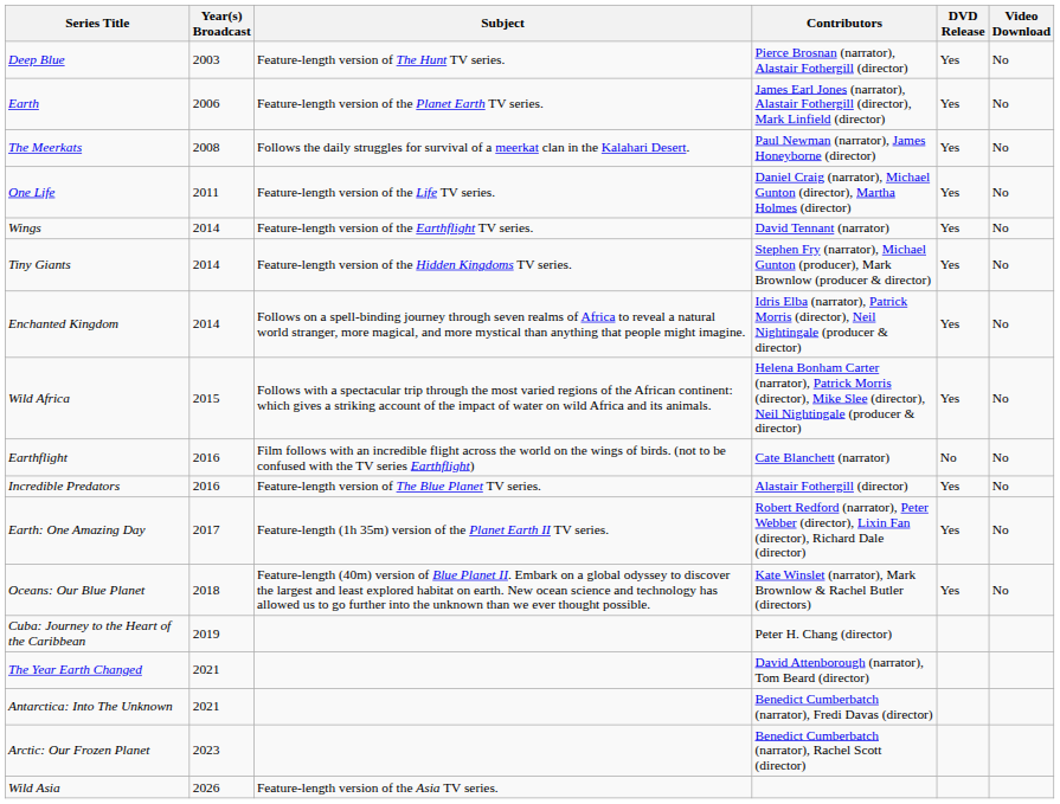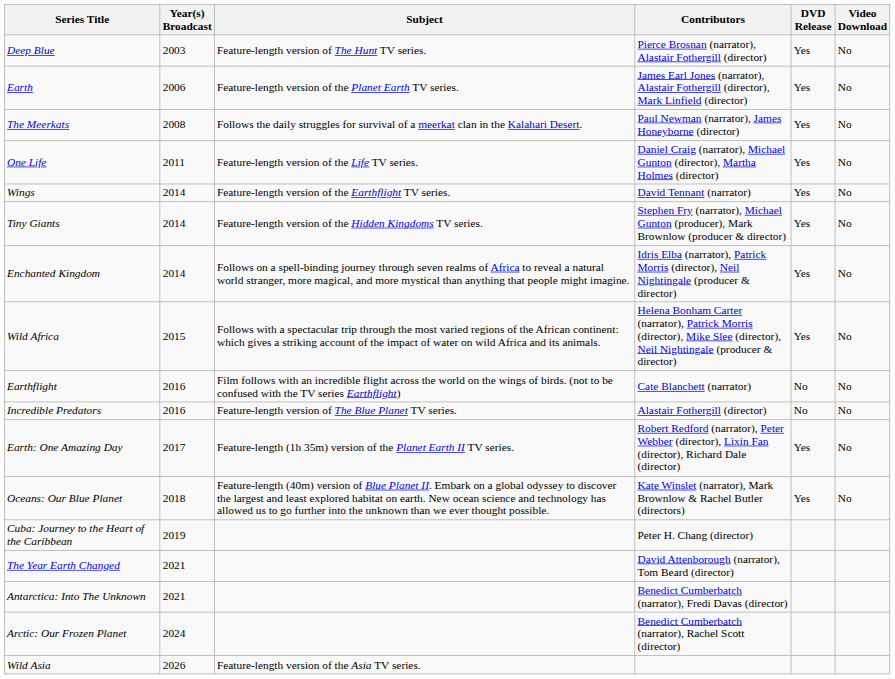Incredible Predators | DVD Release: Yes -> No
Arctic: Our Frozen Planet | Year(s) Broadcast: 2023 -> 2024
